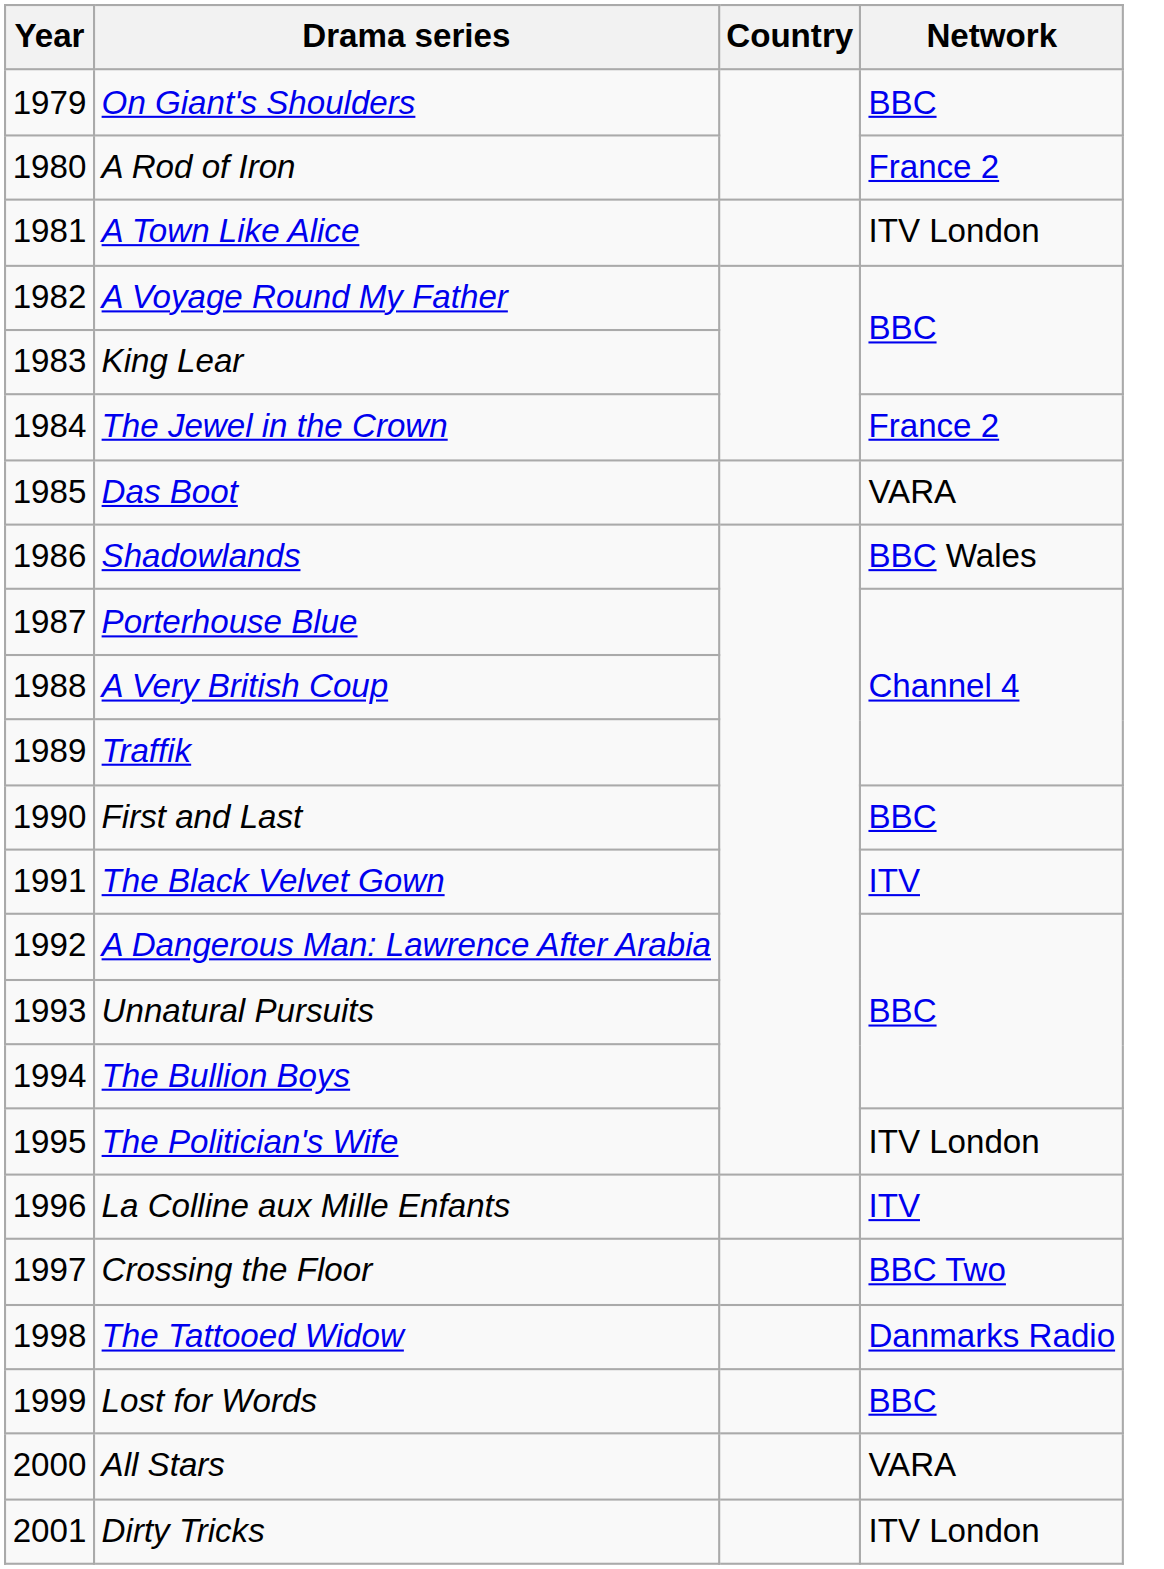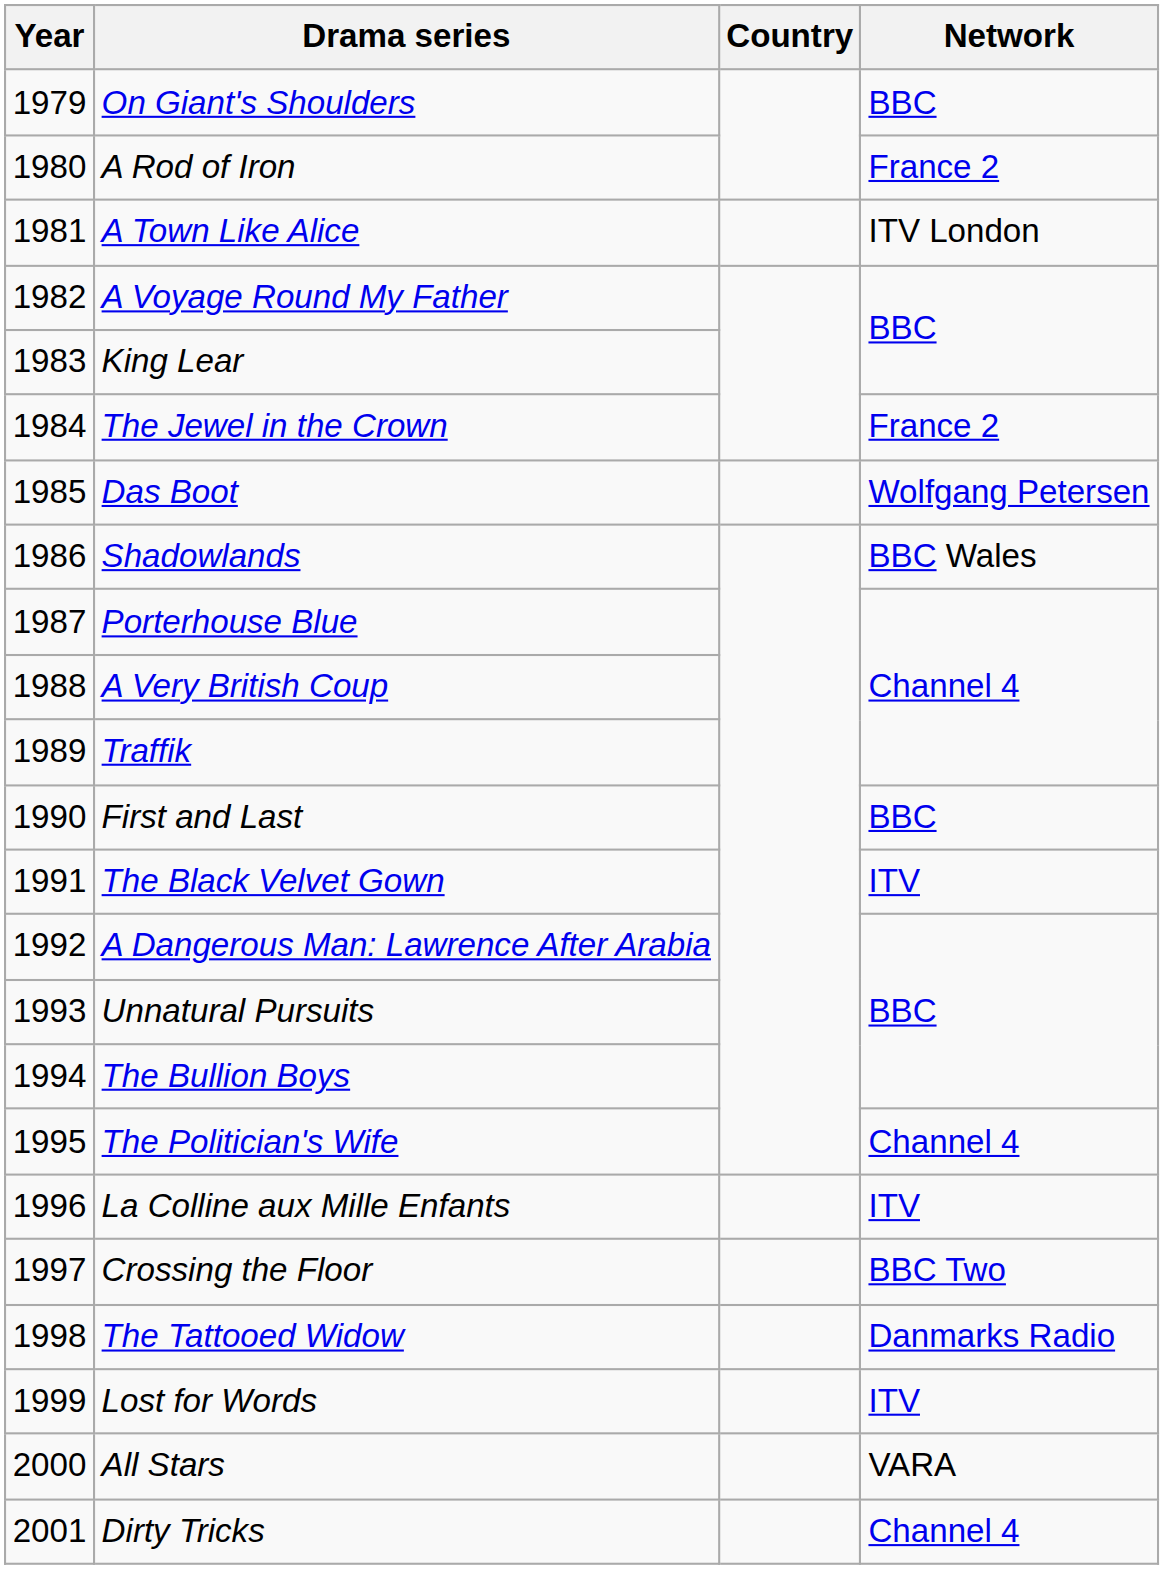Das Boot | Network: VARA -> Wolfgang Petersen
The Politician's Wife | Network: ITV London -> Channel 4
Lost for Words | Network: BBC -> ITV
Dirty Tricks | Network: ITV London -> Channel 4
